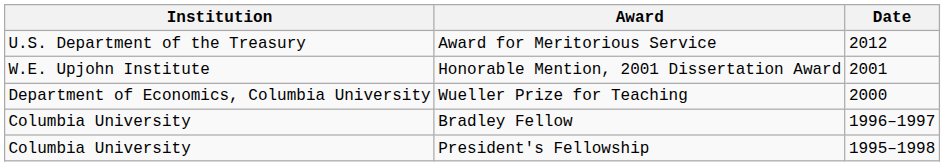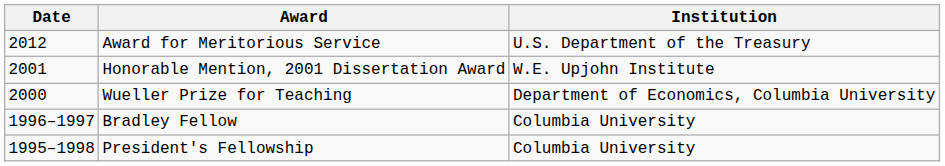columns swapped: Date <-> Institution
